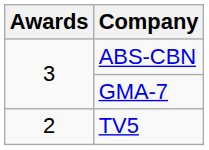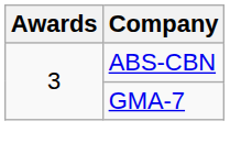- row: 2 | TV5
